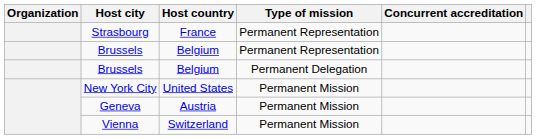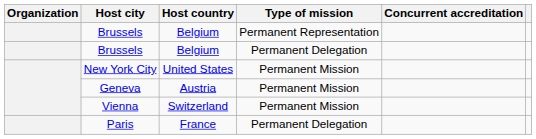- row: Strasbourg | France | Permanent Representation
+ row: Paris | France | Permanent Delegation
